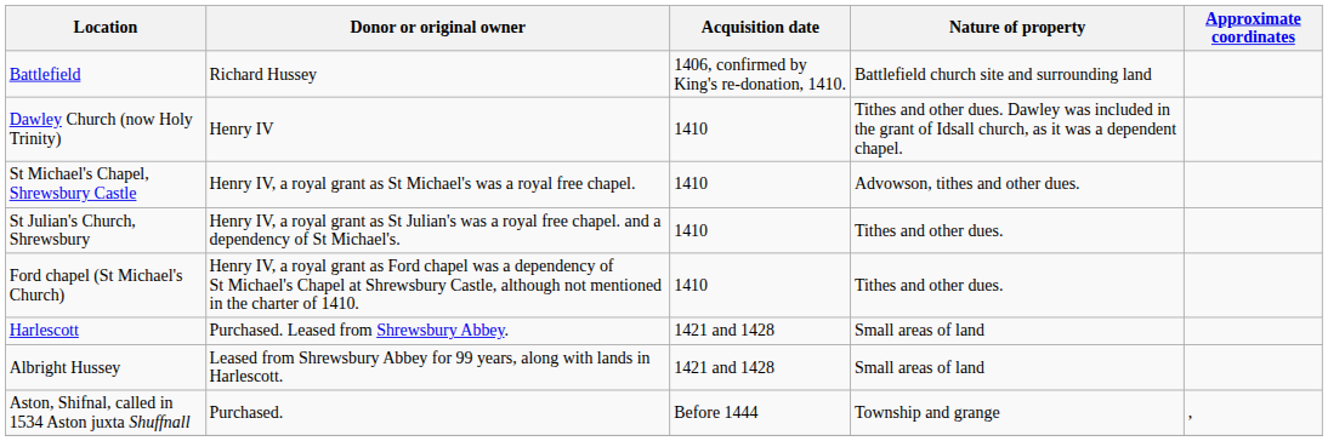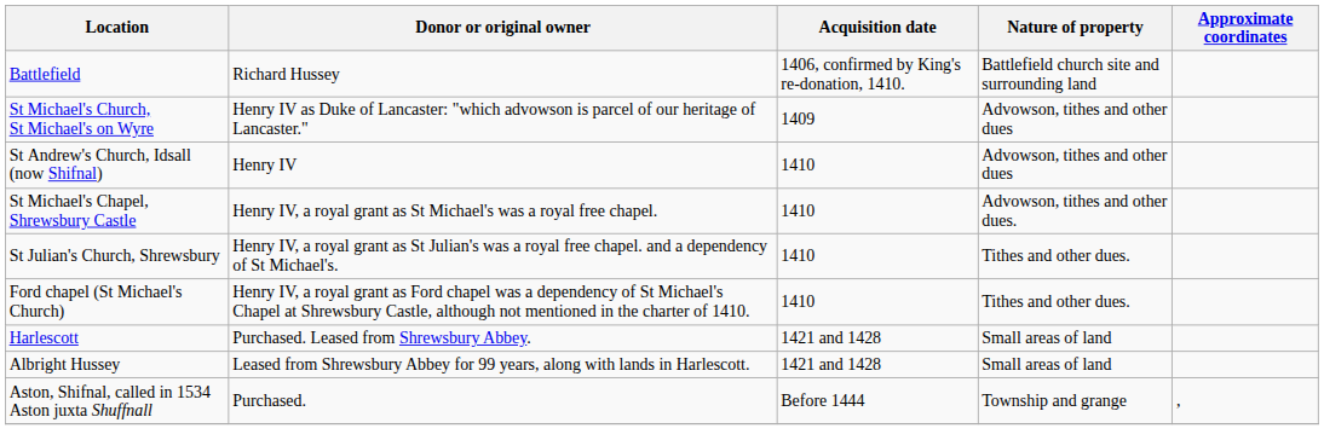+ row: St Michael's Church, St Michael's on Wyre | Henry IV as Duke of Lancaster: "which advowson is parcel of our heritage of Lancaster." | 1409 | Advowson, tithes and other dues
+ row: St Andrew's Church, Idsall (now Shifnal) | Henry IV | 1410 | Advowson, tithes and other dues
- row: Dawley Church (now Holy Trinity) | Henry IV | 1410 | Tithes and other dues. Dawley was included in the grant of Idsall church, as it was a dependent chapel.
